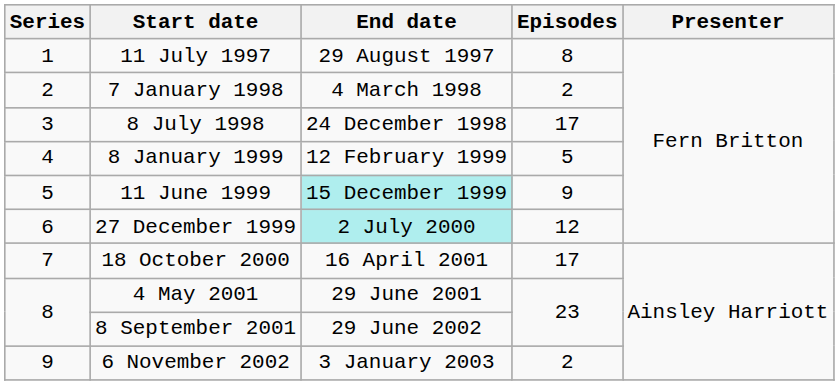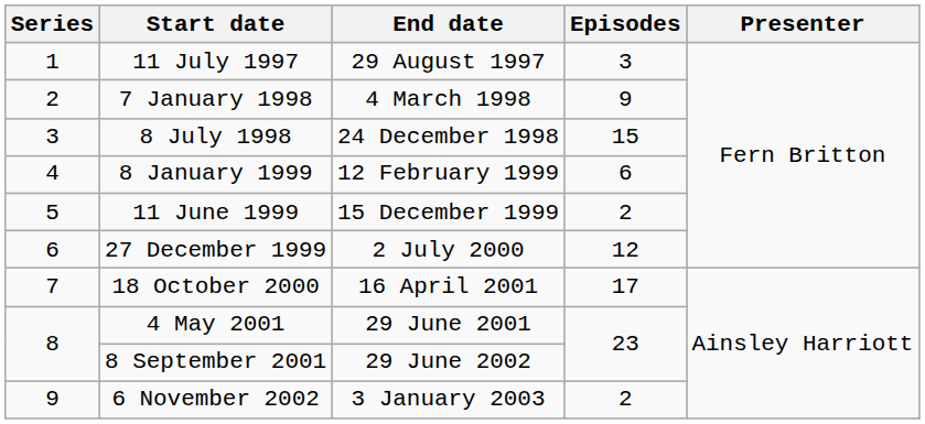11 July 1997 | Episodes: 8 -> 3
7 January 1998 | Episodes: 2 -> 9
8 July 1998 | Episodes: 17 -> 15
8 January 1999 | Episodes: 5 -> 6
11 June 1999 | End date: paleturquoise background -> no background
11 June 1999 | Episodes: 9 -> 2
27 December 1999 | End date: paleturquoise background -> no background
